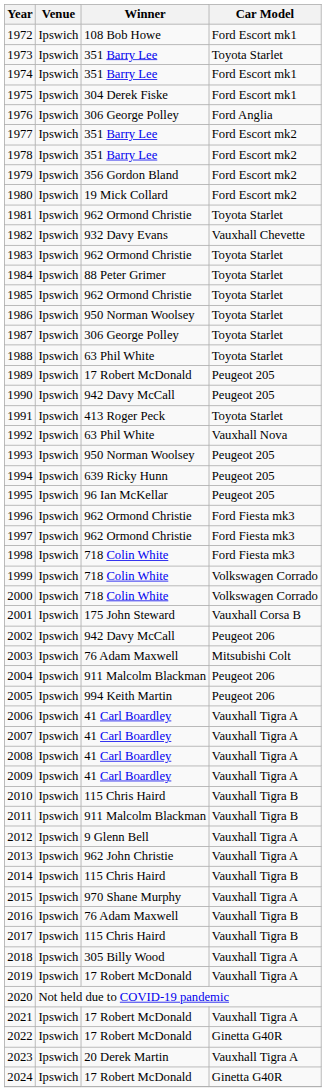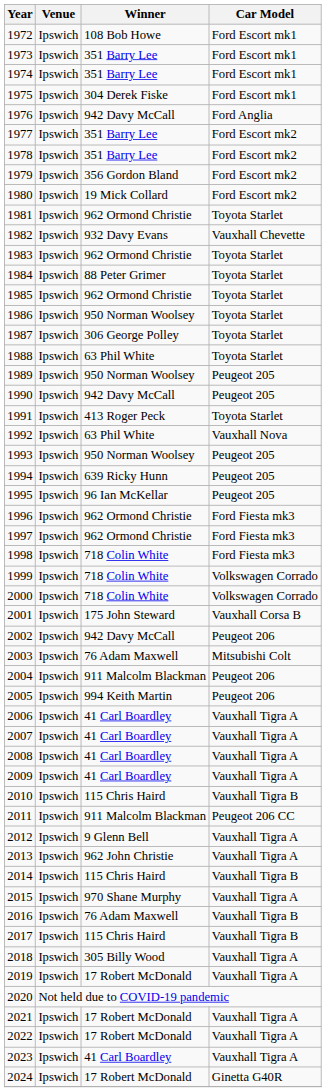1973 | Car Model: Toyota Starlet -> Ford Escort mk1
1976 | Winner: 306 George Polley -> 942 Davy McCall
1989 | Winner: 17 Robert McDonald -> 950 Norman Woolsey
2011 | Car Model: Vauxhall Tigra B -> Peugeot 206 CC
2022 | Car Model: Ginetta G40R -> Vauxhall Tigra A
2023 | Winner: 20 Derek Martin -> 41 Carl Boardley
